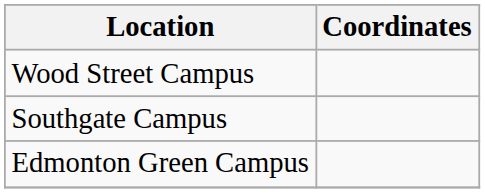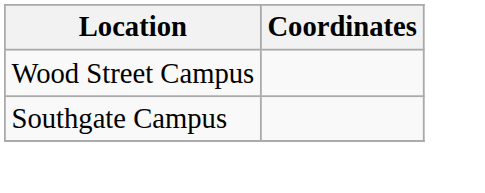- row: Edmonton Green Campus
